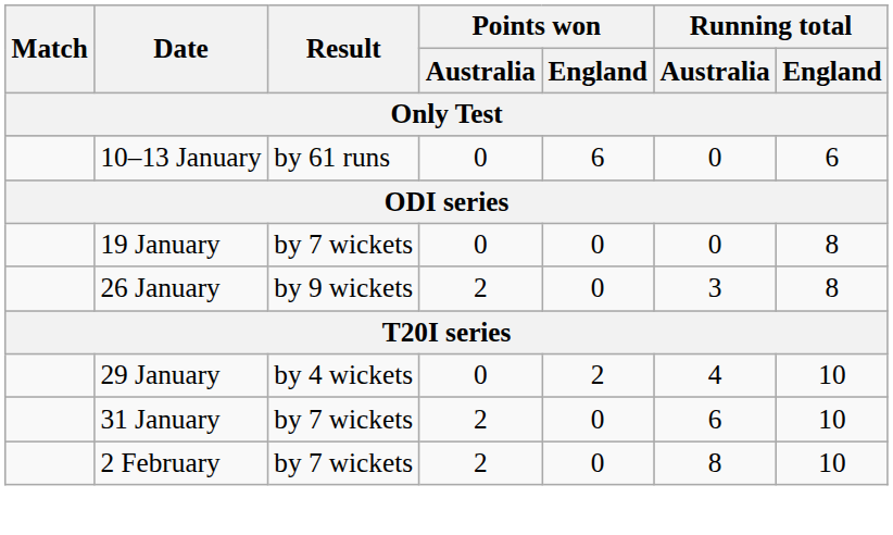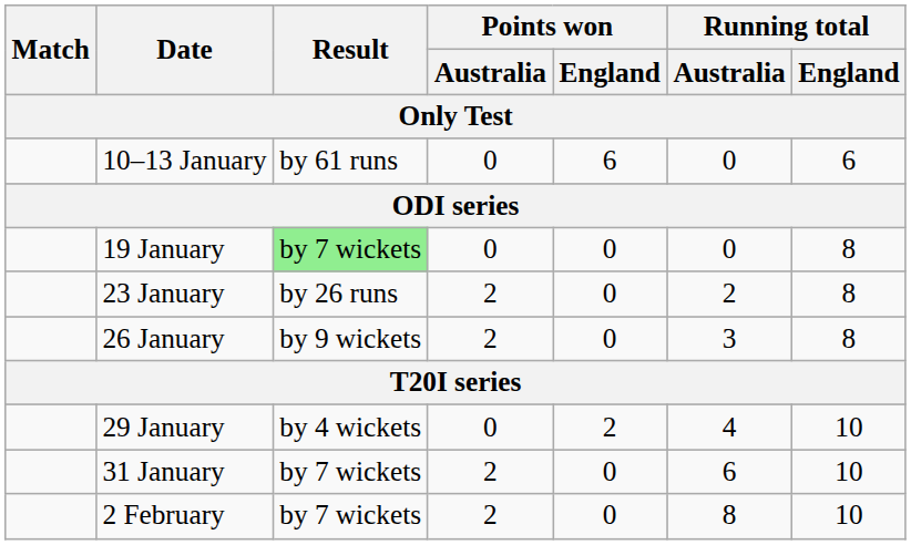19 January | Result: no background -> lightgreen background
+ row: 23 January | by 26 runs | 2 | 0 | 2 | 8
